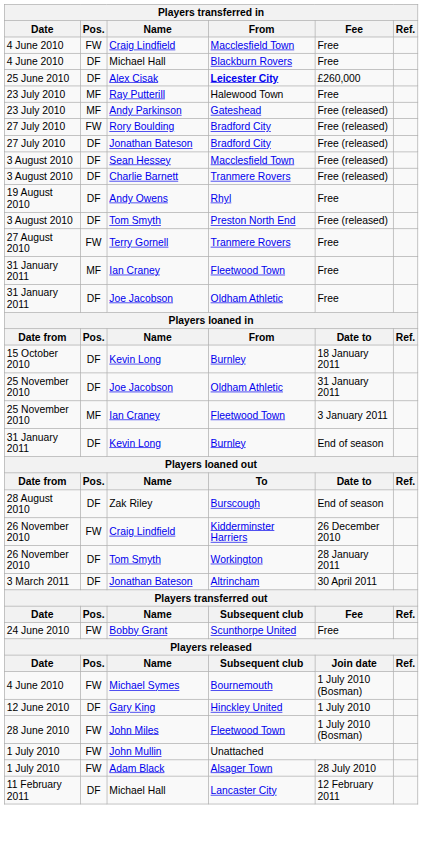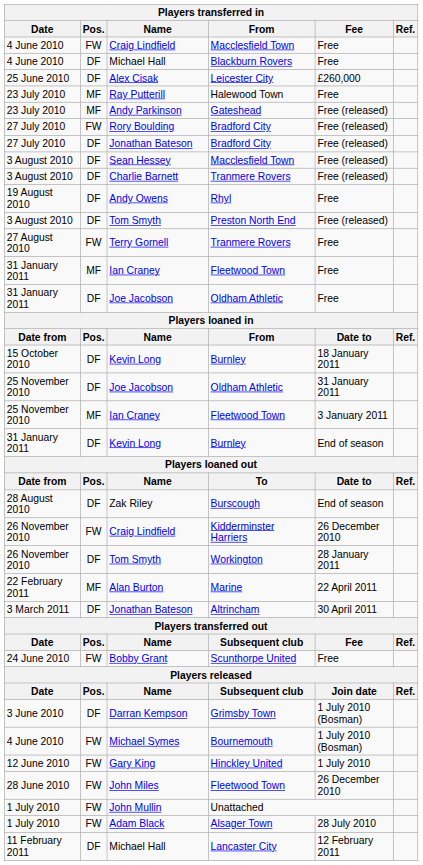Alex Cisak | From: bold -> normal
+ row: 22 February 2011 | MF | Alan Burton | Marine | 22 April 2011
+ row: 3 June 2010 | DF | Darran Kempson | Grimsby Town | 1 July 2010 (Bosman)
Gary King | Pos.: DF -> FW
John Miles | Fee: 1 July 2010 (Bosman) -> 26 December 2010
